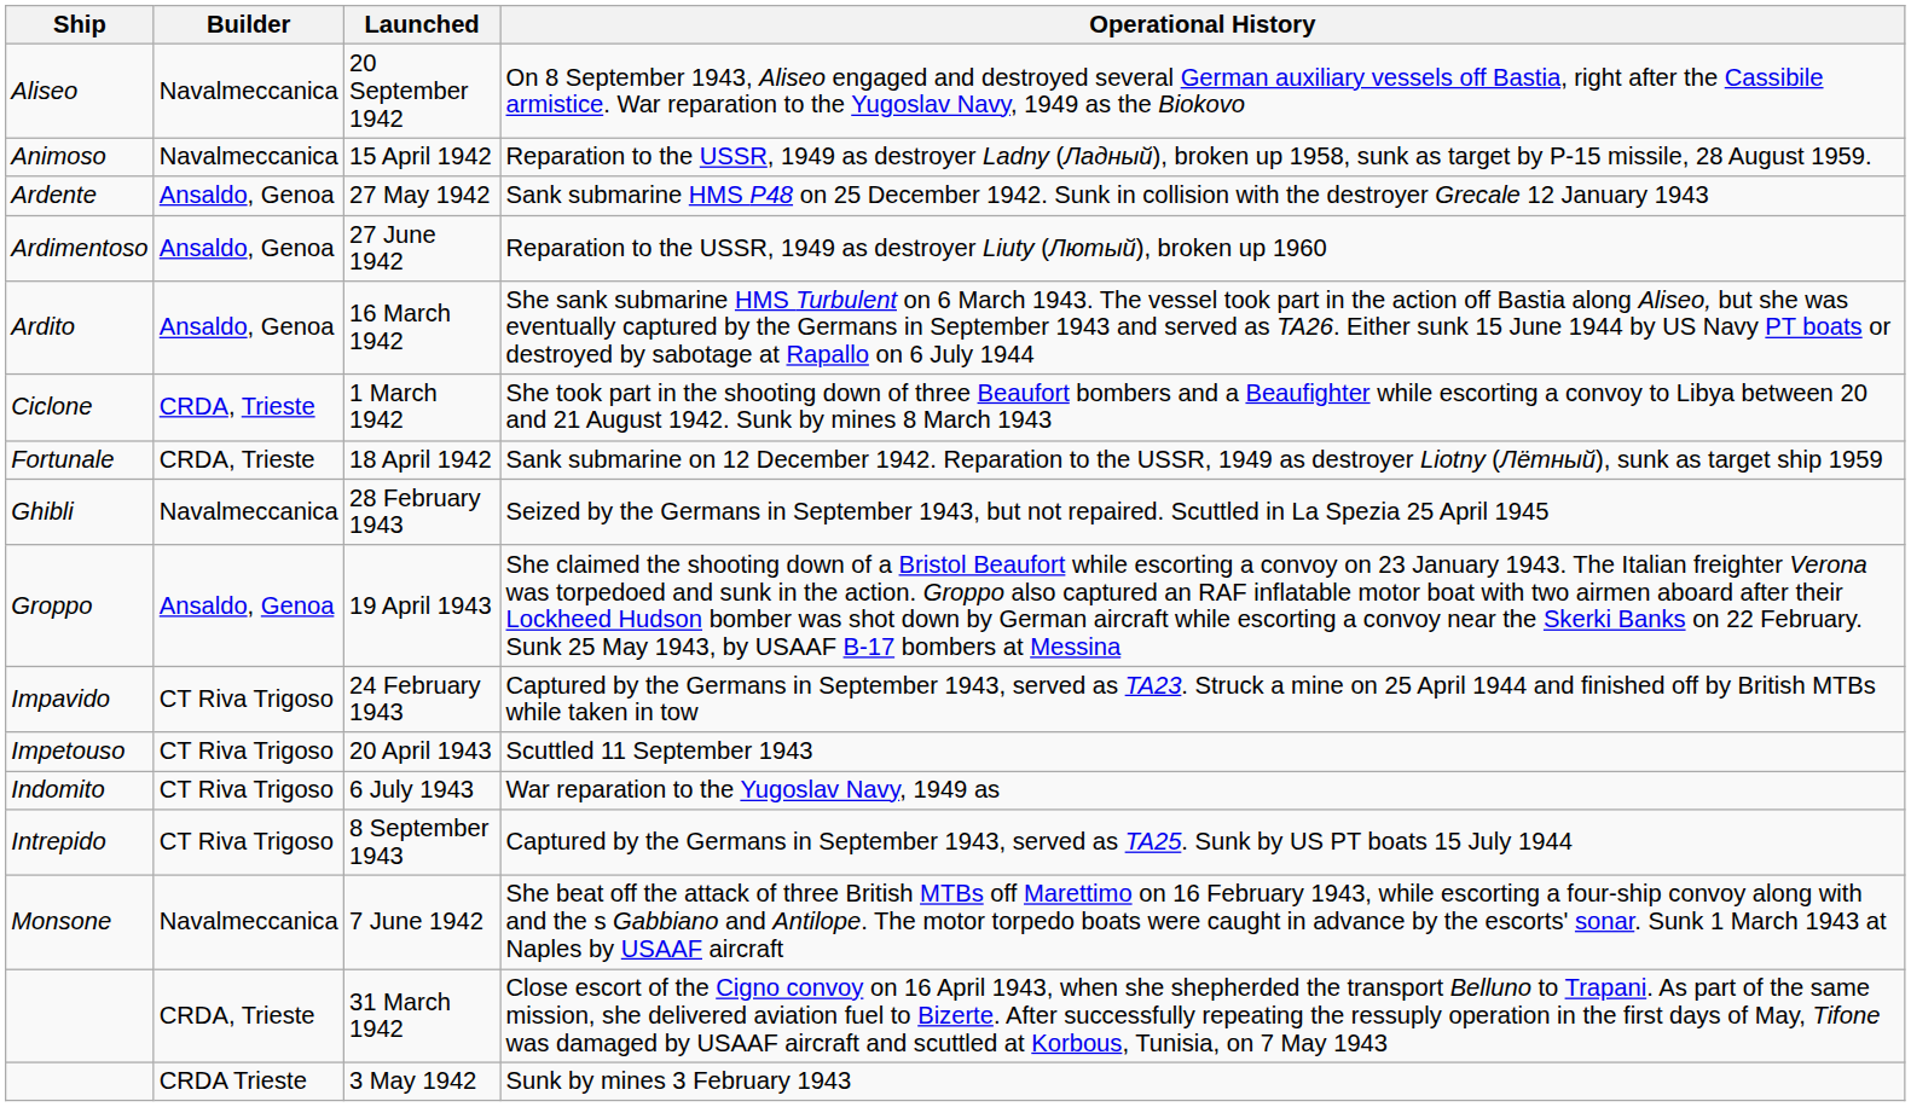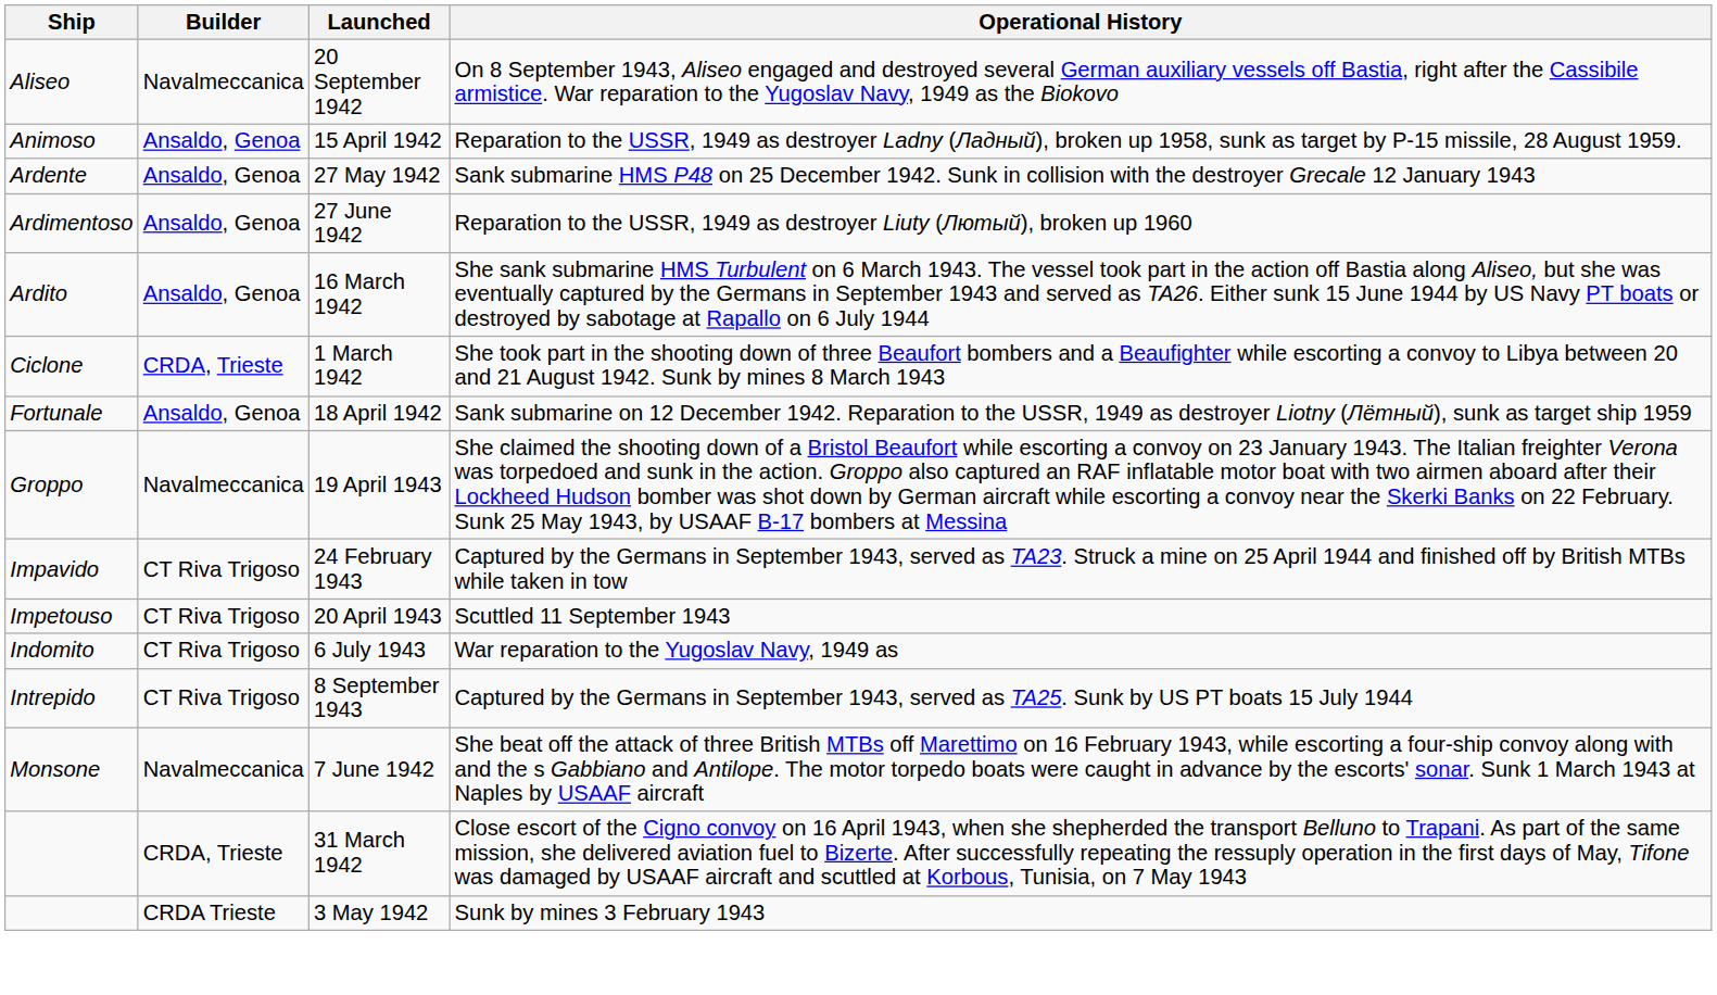15 April 1942 | Builder: Navalmeccanica -> Ansaldo, Genoa
18 April 1942 | Builder: CRDA, Trieste -> Ansaldo, Genoa
- row: Ghibli | Navalmeccanica | 28 February 1943 | Seized by the Germans in September 1943, but not repaired. Scuttled in La Spezia 25 April 1945
19 April 1943 | Builder: Ansaldo, Genoa -> Navalmeccanica
